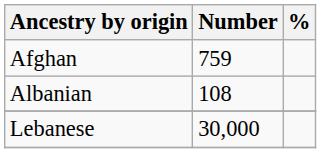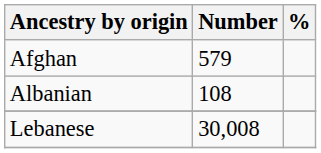Afghan | Number: 759 -> 579
Lebanese | Number: 30,000 -> 30,008
